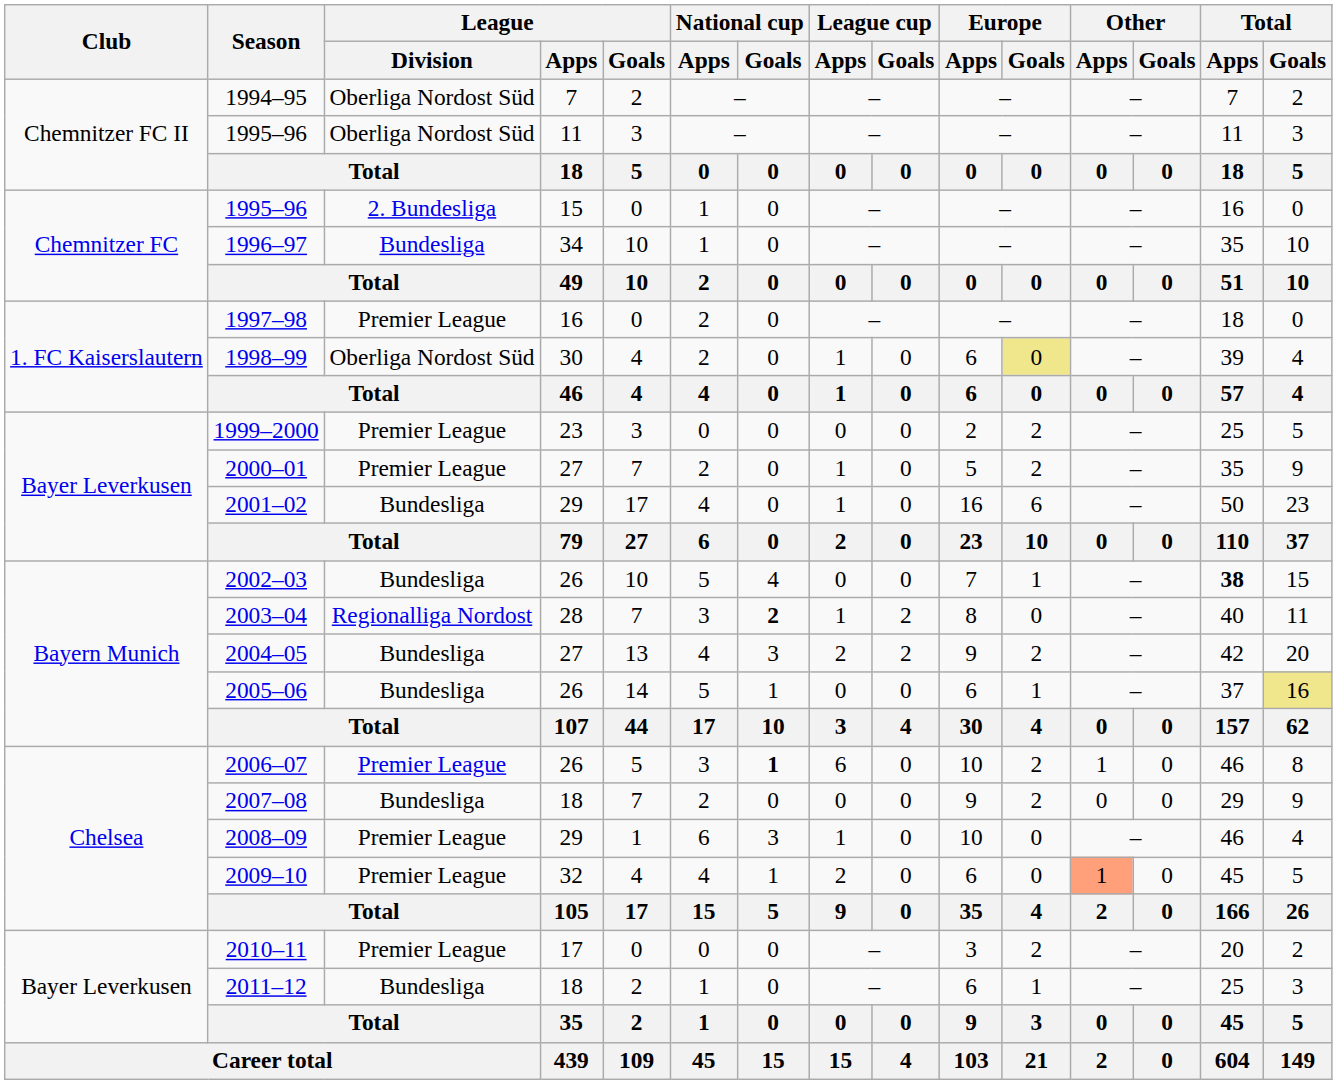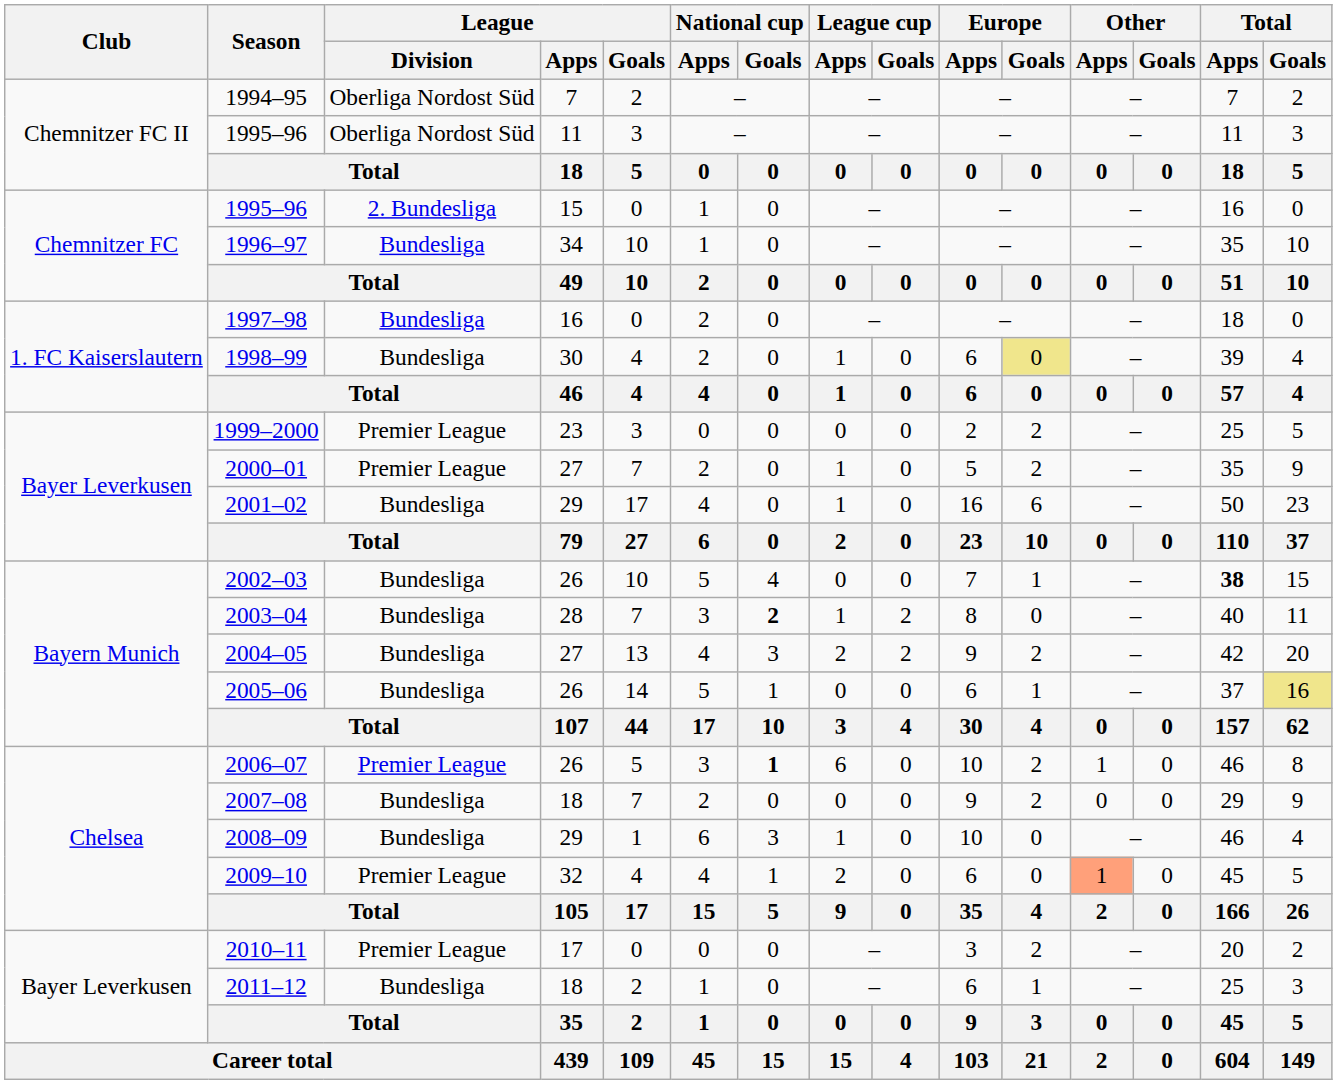1997–98 | League / Division: Premier League -> Bundesliga
1998–99 | League / Division: Oberliga Nordost Süd -> Bundesliga
2003–04 | League / Division: Regionalliga Nordost -> Bundesliga
2008–09 | League / Division: Premier League -> Bundesliga
